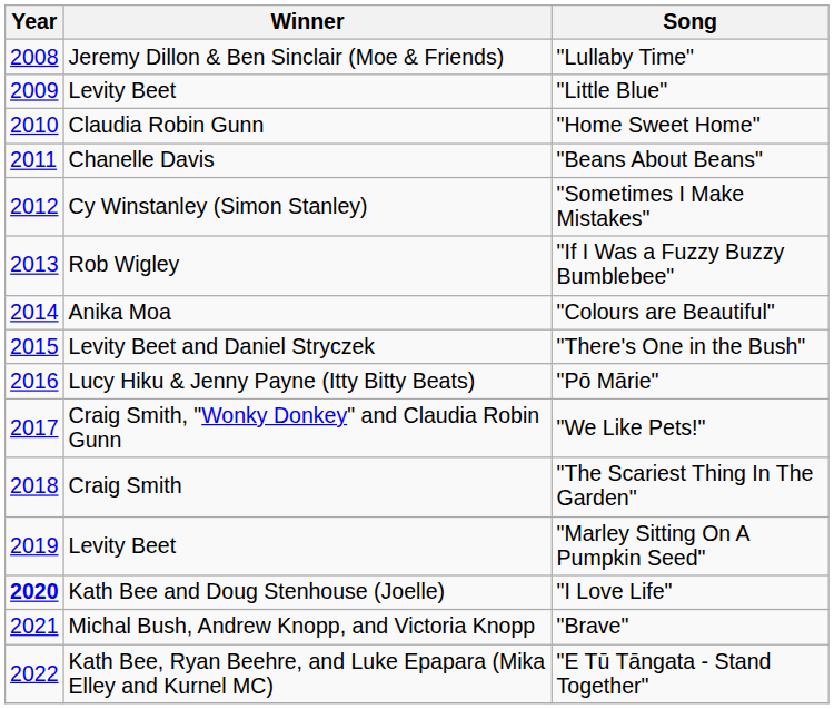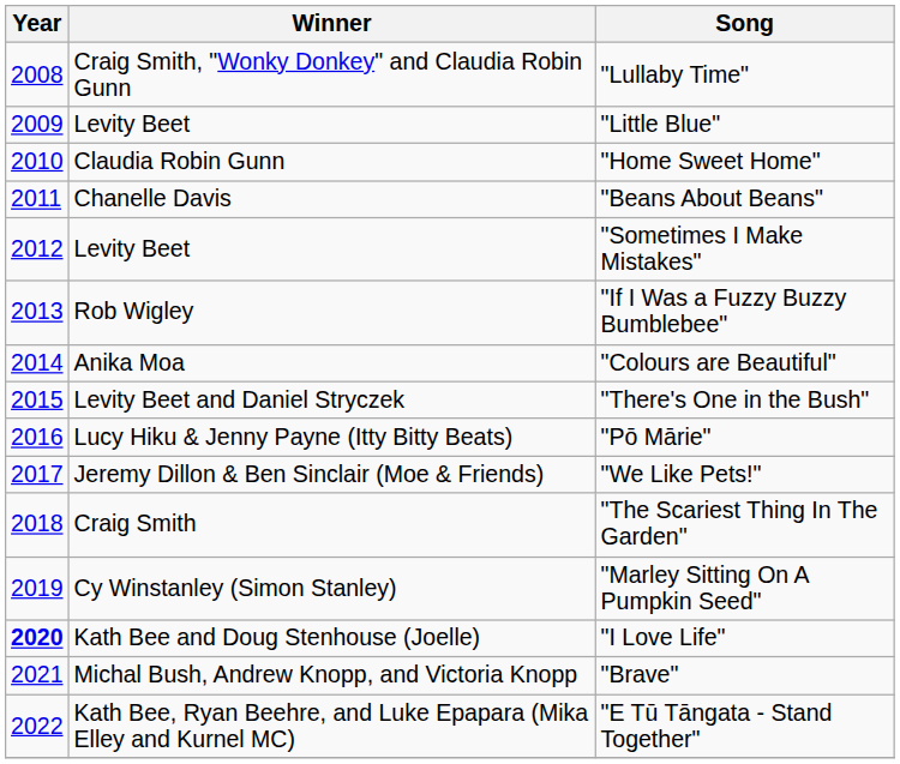"Lullaby Time" | Winner: Jeremy Dillon & Ben Sinclair (Moe & Friends) -> Craig Smith, "Wonky Donkey" and Claudia Robin Gunn
"Sometimes I Make Mistakes" | Winner: Cy Winstanley (Simon Stanley) -> Levity Beet
"We Like Pets!" | Winner: Craig Smith, "Wonky Donkey" and Claudia Robin Gunn -> Jeremy Dillon & Ben Sinclair (Moe & Friends)
"Marley Sitting On A Pumpkin Seed" | Winner: Levity Beet -> Cy Winstanley (Simon Stanley)
